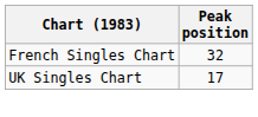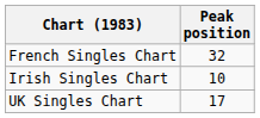+ row: Irish Singles Chart | 10
